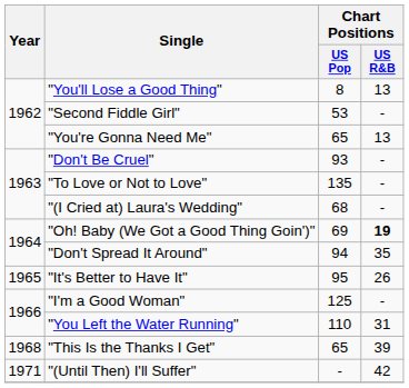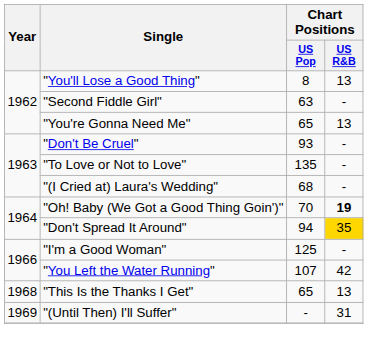"Second Fiddle Girl" | Chart Positions / US Pop: 53 -> 63
"Oh! Baby (We Got a Good Thing Goin')" | Chart Positions / US Pop: 69 -> 70
"Don't Spread It Around" | Chart Positions / US R&B: no background -> gold background
- row: 1965 | "It's Better to Have It" | 95 | 26
"You Left the Water Running" | Chart Positions / US Pop: 110 -> 107
"You Left the Water Running" | Chart Positions / US R&B: 31 -> 42
"This Is the Thanks I Get" | Chart Positions / US R&B: 39 -> 13
"(Until Then) I'll Suffer" | Year: 1971 -> 1969
"(Until Then) I'll Suffer" | Chart Positions / US R&B: 42 -> 31
